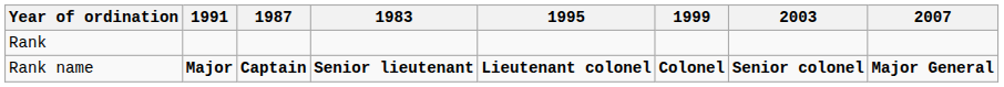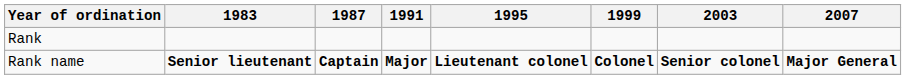columns swapped: 1983 <-> 1991
